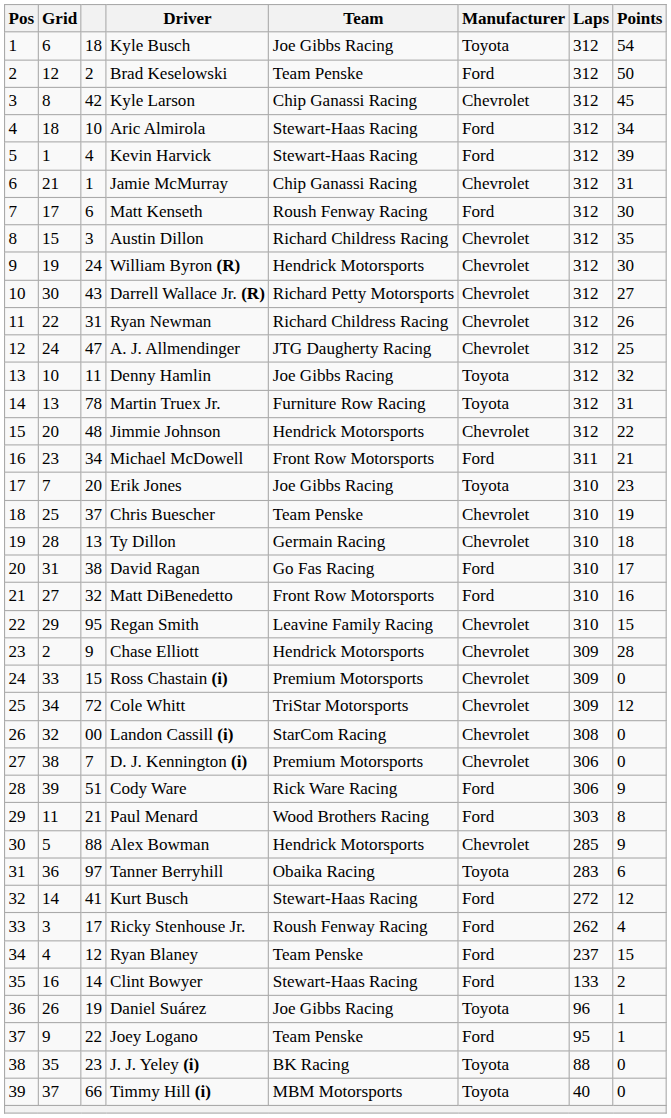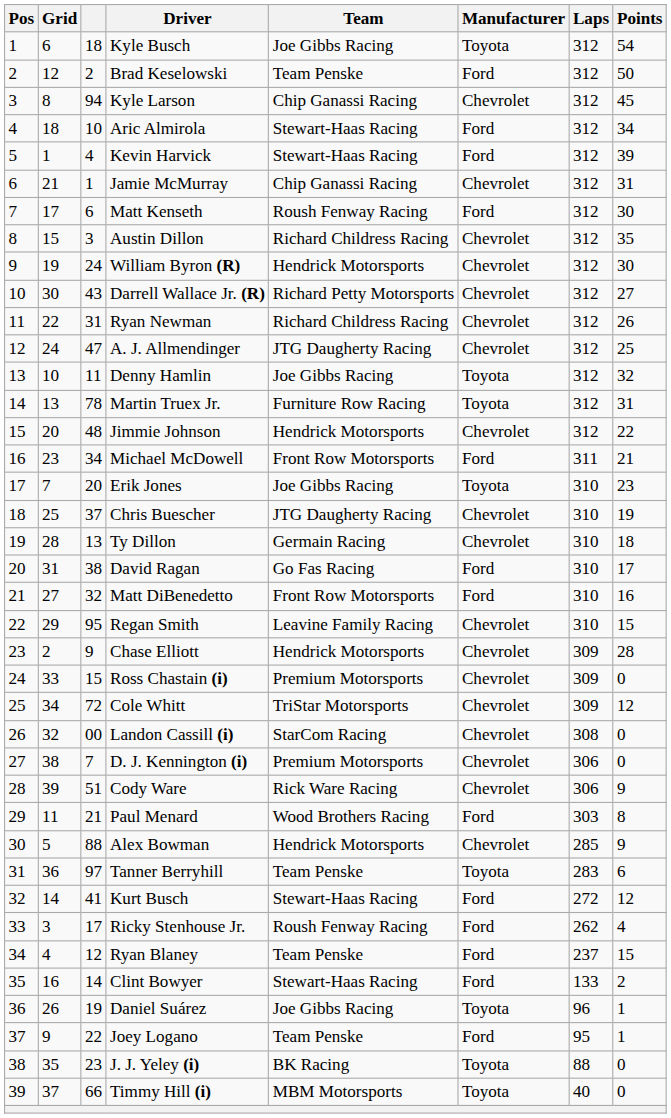Kyle Larson | column 3: 42 -> 94
Chris Buescher | Team: Team Penske -> JTG Daugherty Racing
Cody Ware | Manufacturer: Ford -> Chevrolet
Tanner Berryhill | Team: Obaika Racing -> Team Penske
